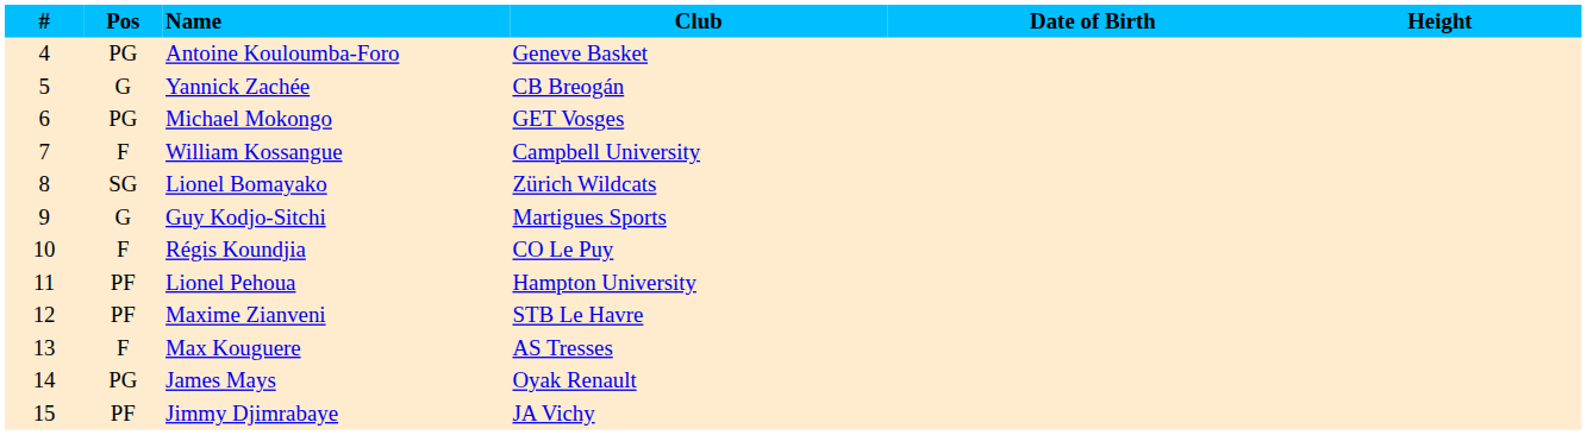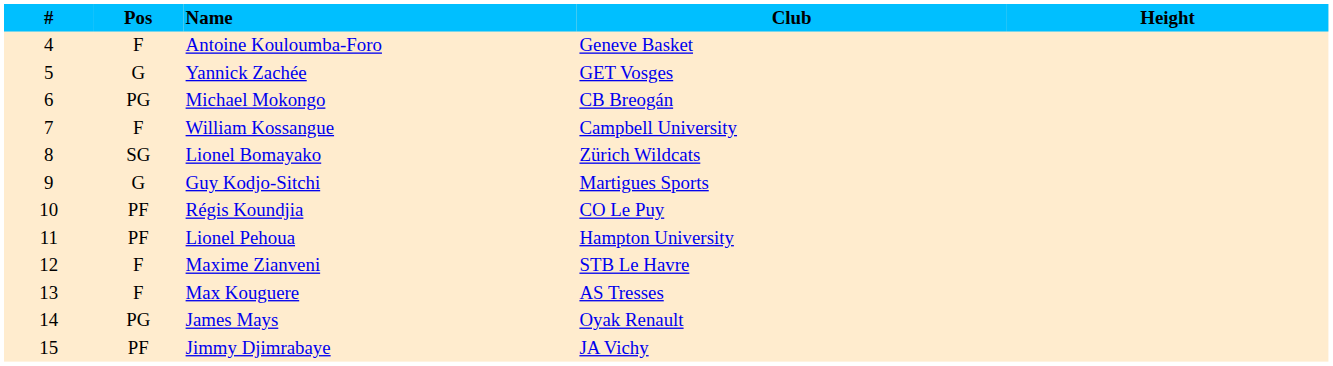- column: Date of Birth
Antoine Kouloumba-Foro | Pos: PG -> F
Yannick Zachée | Club: CB Breogán -> GET Vosges
Michael Mokongo | Club: GET Vosges -> CB Breogán
Régis Koundjia | Pos: F -> PF
Maxime Zianveni | Pos: PF -> F
